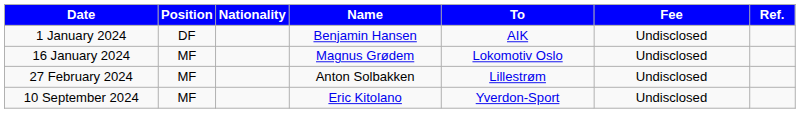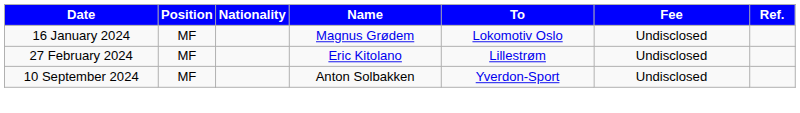- row: 1 January 2024 | DF | Benjamin Hansen | AIK | Undisclosed
27 February 2024 | Name: Anton Solbakken -> Eric Kitolano
10 September 2024 | Name: Eric Kitolano -> Anton Solbakken
